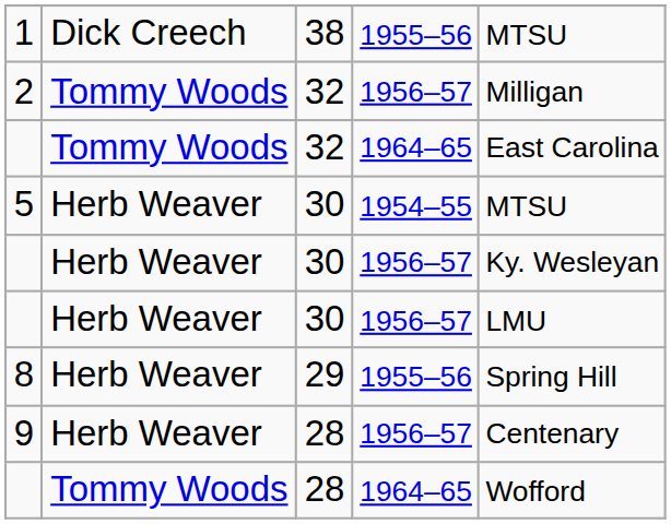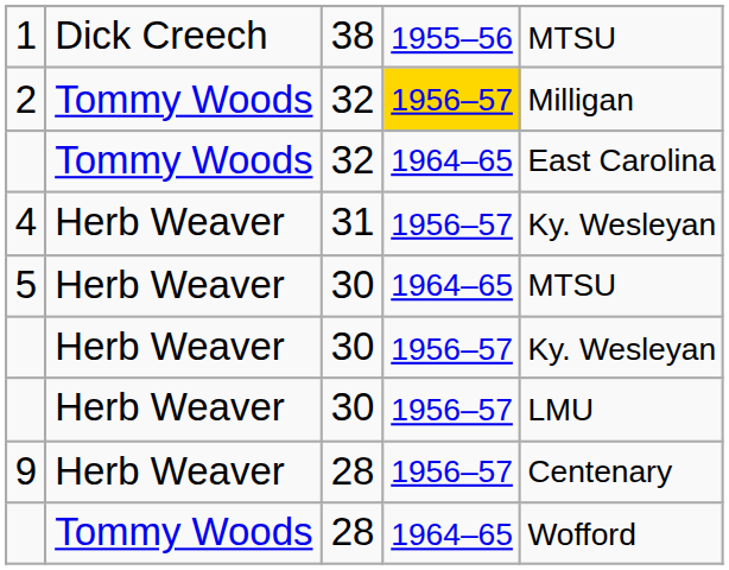2 | column 4: no background -> gold background
+ row: 4 | Herb Weaver | 31 | 1956–57 | Ky. Wesleyan
5 | column 4: 1954–55 -> 1964–65
- row: 8 | Herb Weaver | 29 | 1955–56 | Spring Hill
